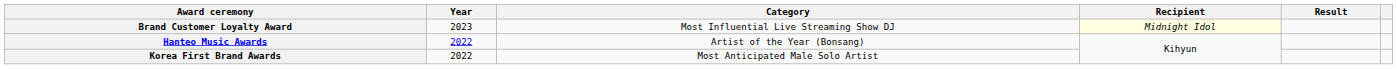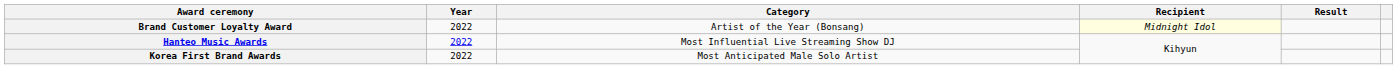Brand Customer Loyalty Award | Year: 2023 -> 2022
Brand Customer Loyalty Award | Category: Most Influential Live Streaming Show DJ -> Artist of the Year (Bonsang)
Hanteo Music Awards | Category: Artist of the Year (Bonsang) -> Most Influential Live Streaming Show DJ
